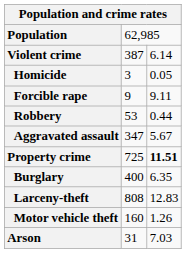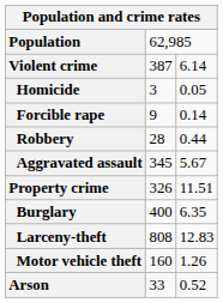Forcible rape | column 3: 9.11 -> 0.14
Robbery | column 2: 53 -> 28
Aggravated assault | column 2: 347 -> 345
Property crime | column 2: 725 -> 326
Property crime | column 3: bold -> normal
Arson | column 2: 31 -> 33
Arson | column 3: 7.03 -> 0.52
